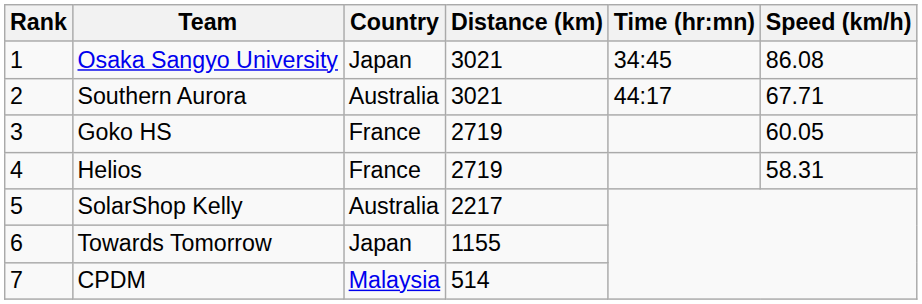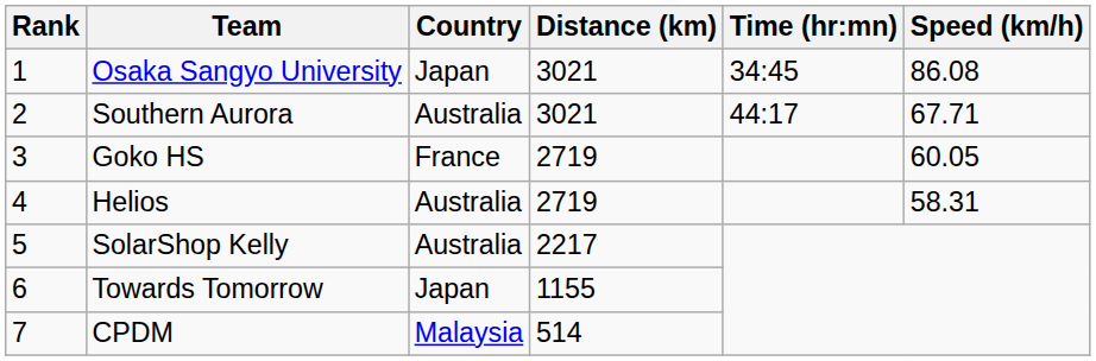Helios | Country: France -> Australia
